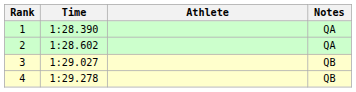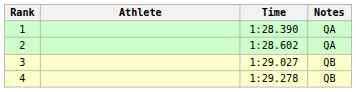columns swapped: Athlete <-> Time
